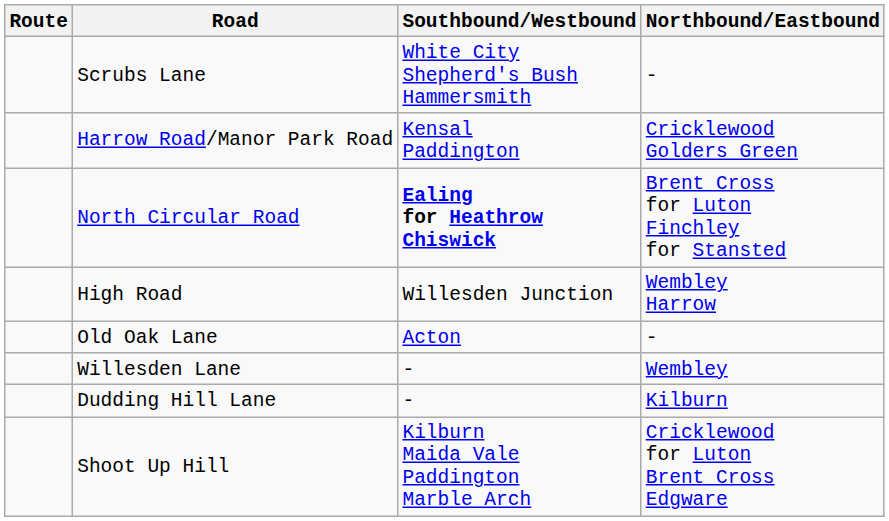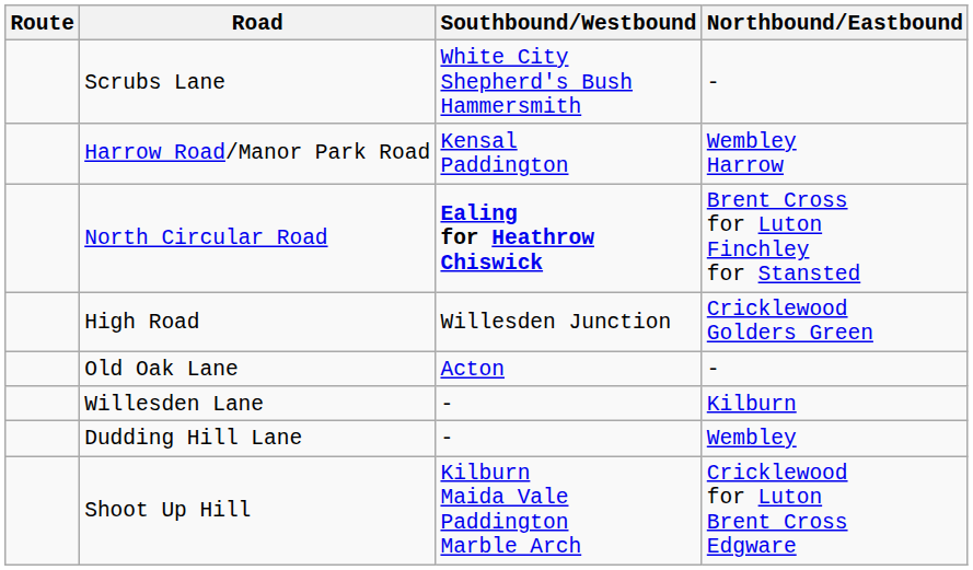Harrow Road/Manor Park Road | Northbound/Eastbound: Cricklewood Golders Green -> Wembley Harrow
High Road | Northbound/Eastbound: Wembley Harrow -> Cricklewood Golders Green
Willesden Lane | Northbound/Eastbound: Wembley -> Kilburn
Dudding Hill Lane | Northbound/Eastbound: Kilburn -> Wembley
